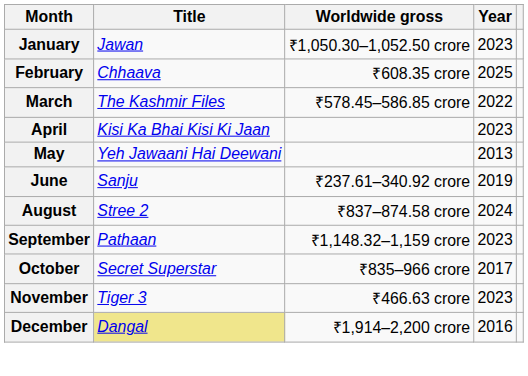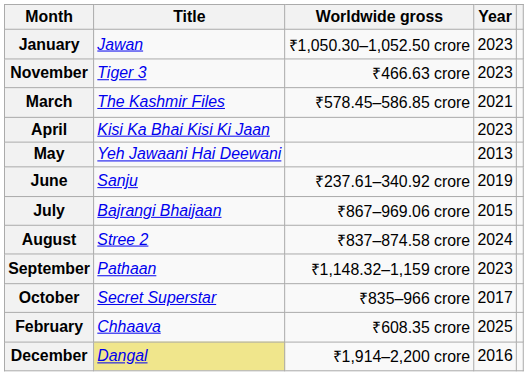rows swapped: February <-> November
March | Year: 2022 -> 2021
+ row: July | Bajrangi Bhaijaan | ₹867–969.06 crore | 2015
